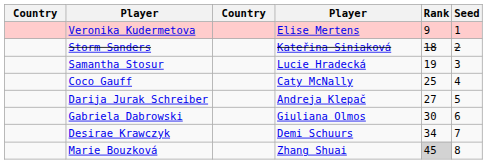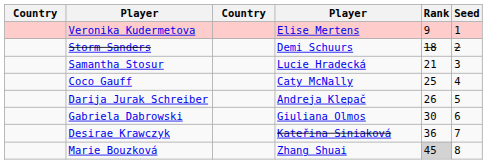Storm Sanders | column 4: Kateřina Siniaková -> Demi Schuurs
Samantha Stosur | Rank: 19 -> 21
Darija Jurak Schreiber | Rank: 27 -> 26
Desirae Krawczyk | column 4: Demi Schuurs -> Kateřina Siniaková
Desirae Krawczyk | Rank: 34 -> 36
